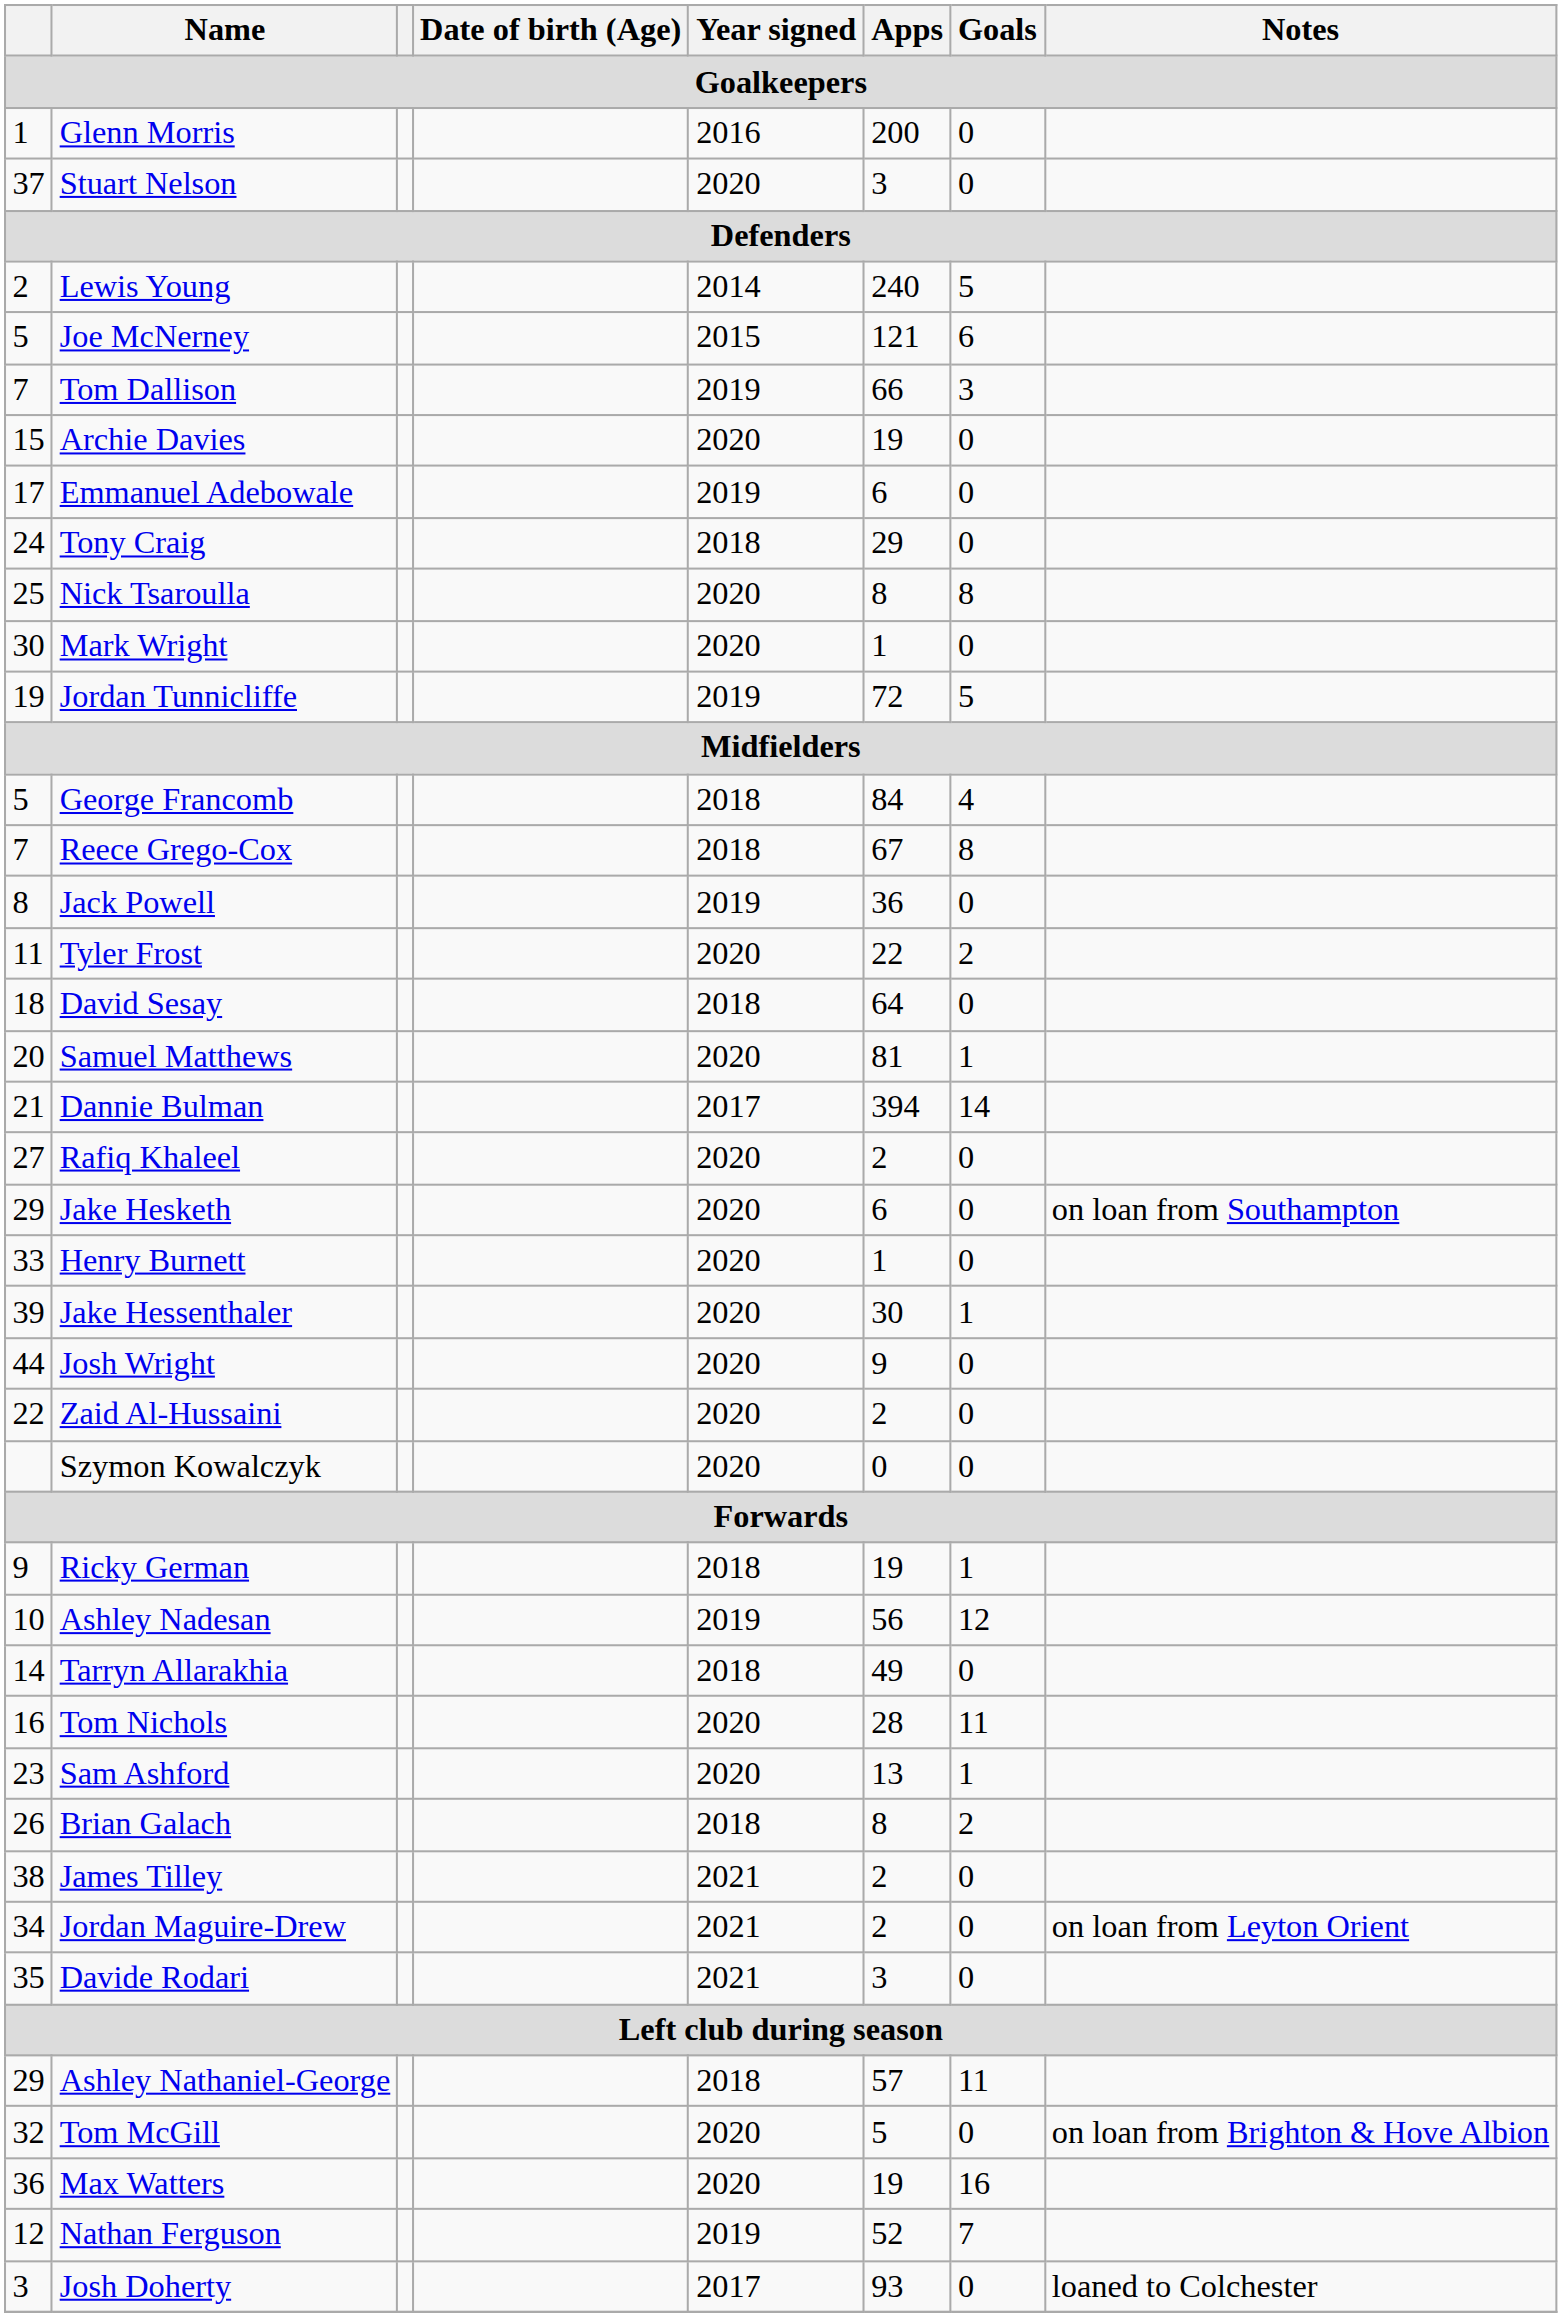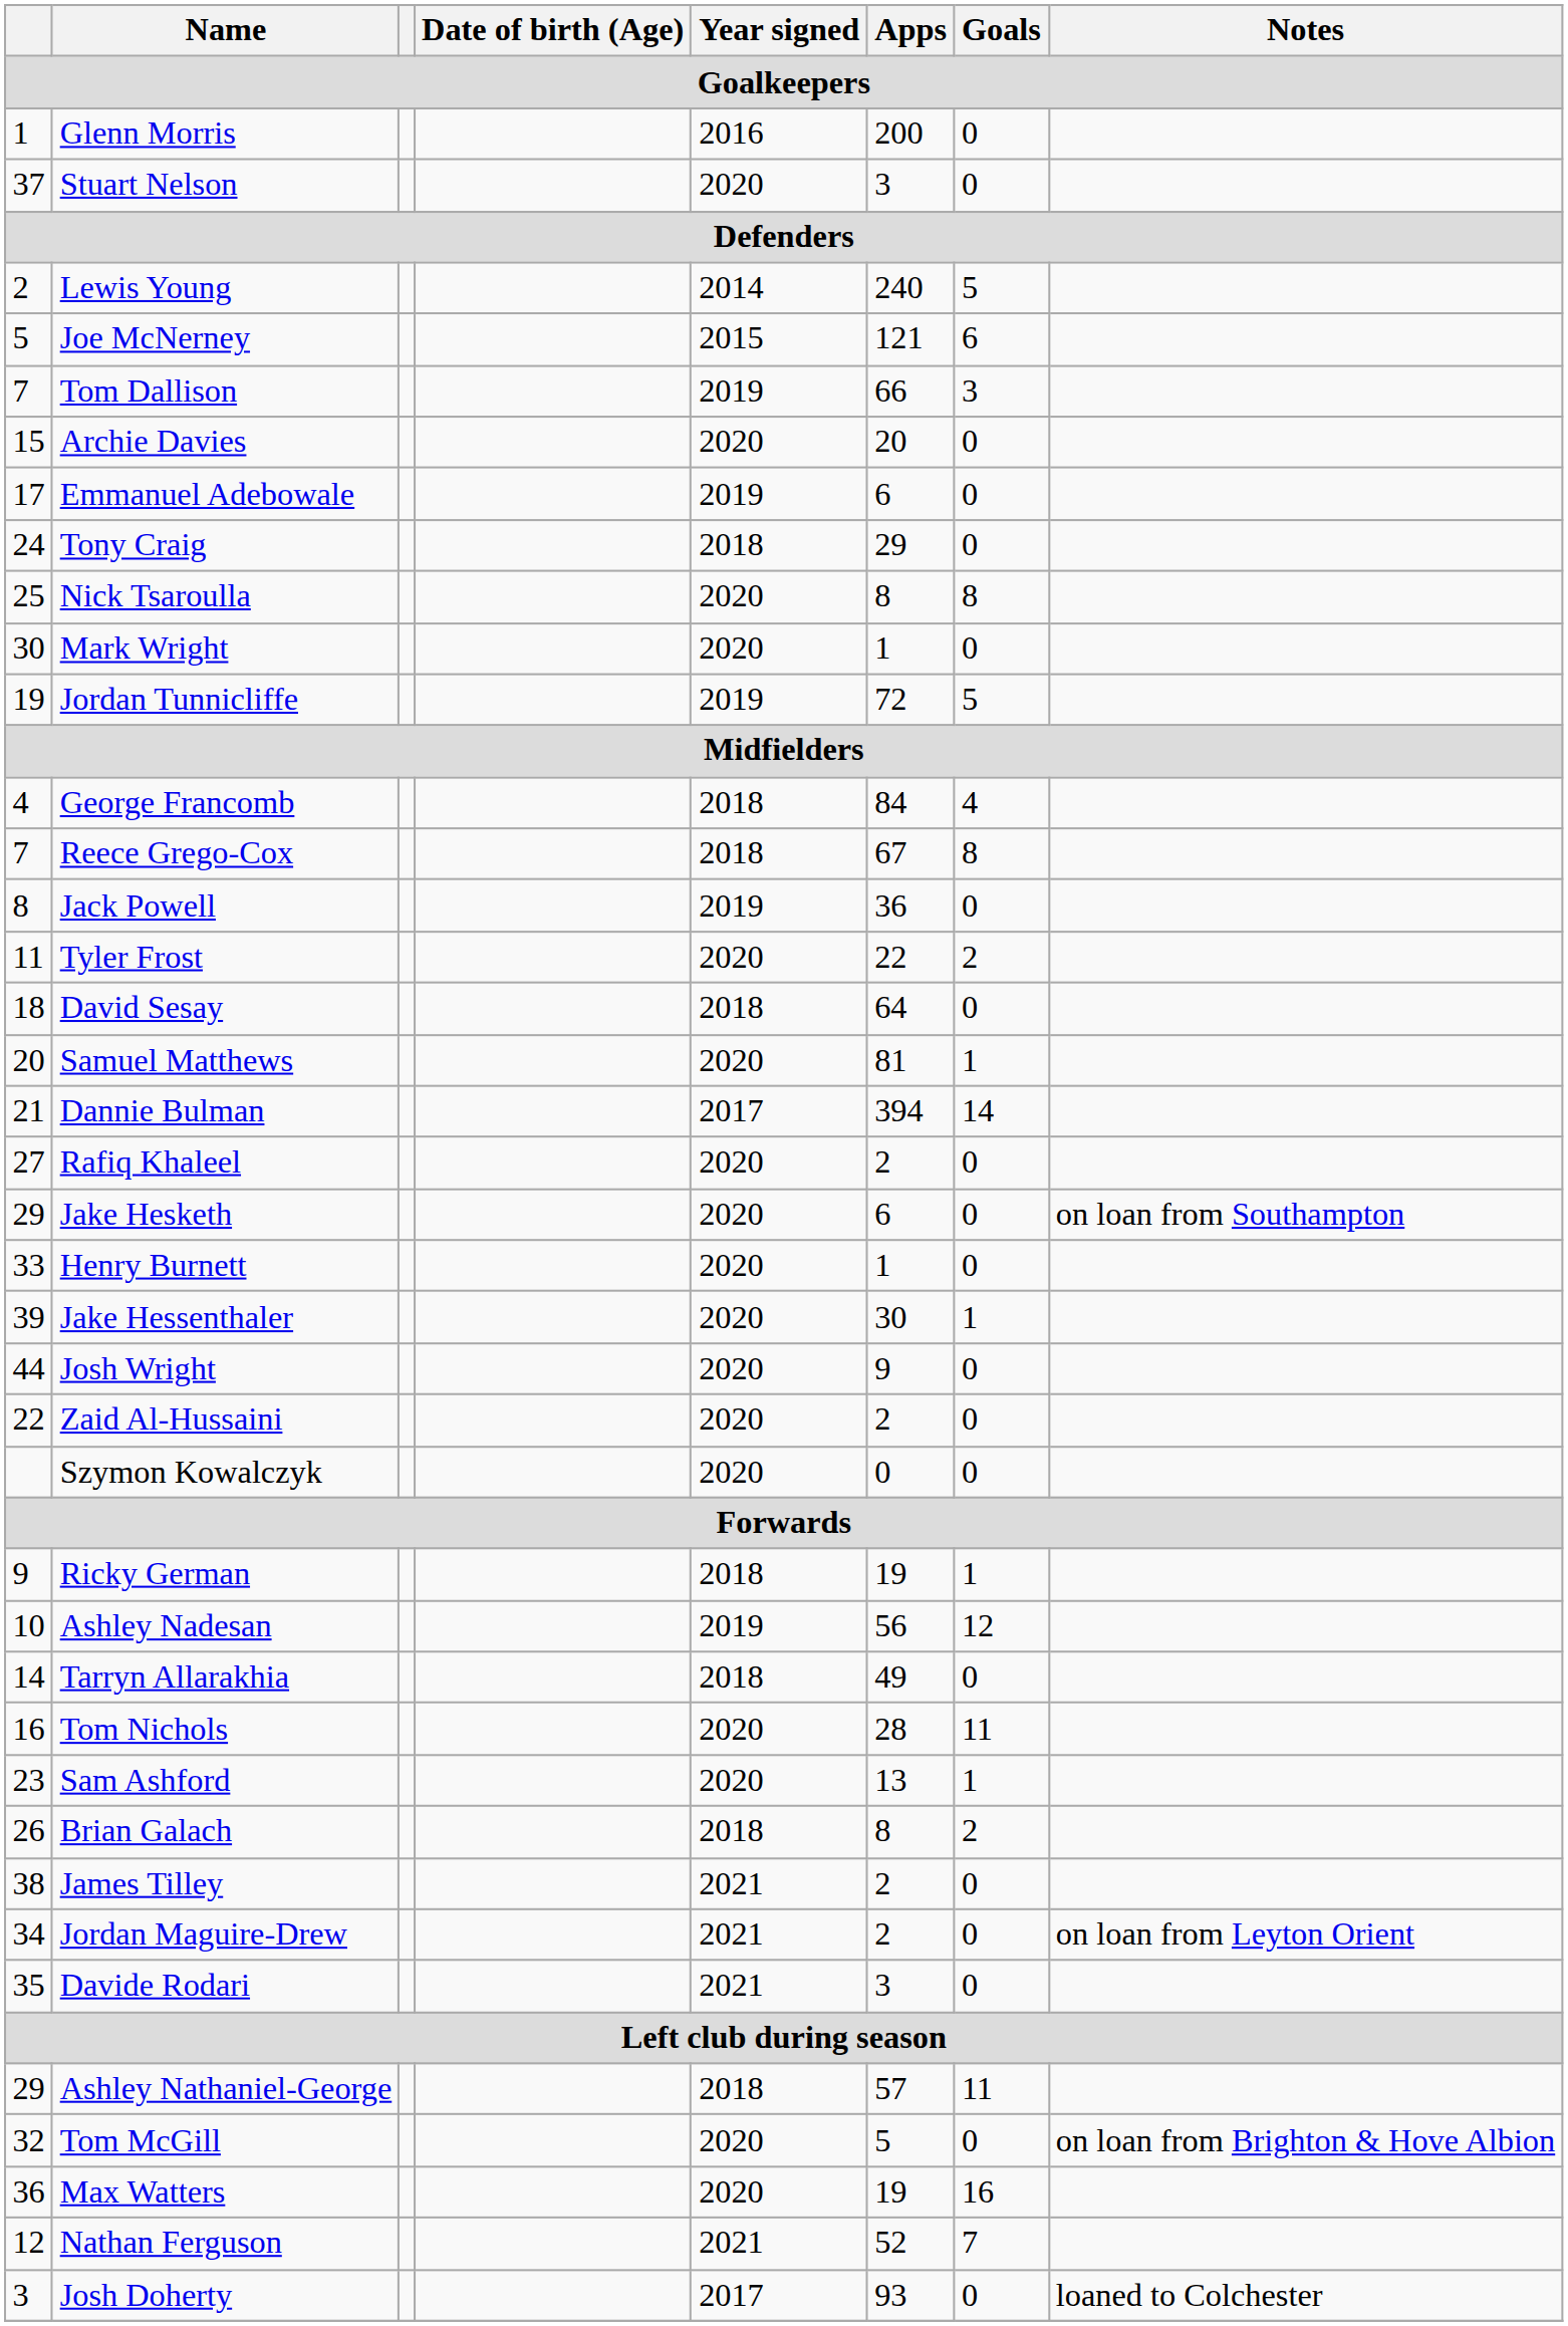Archie Davies | Apps: 19 -> 20
George Francomb | column 1: 5 -> 4
Nathan Ferguson | Year signed: 2019 -> 2021
